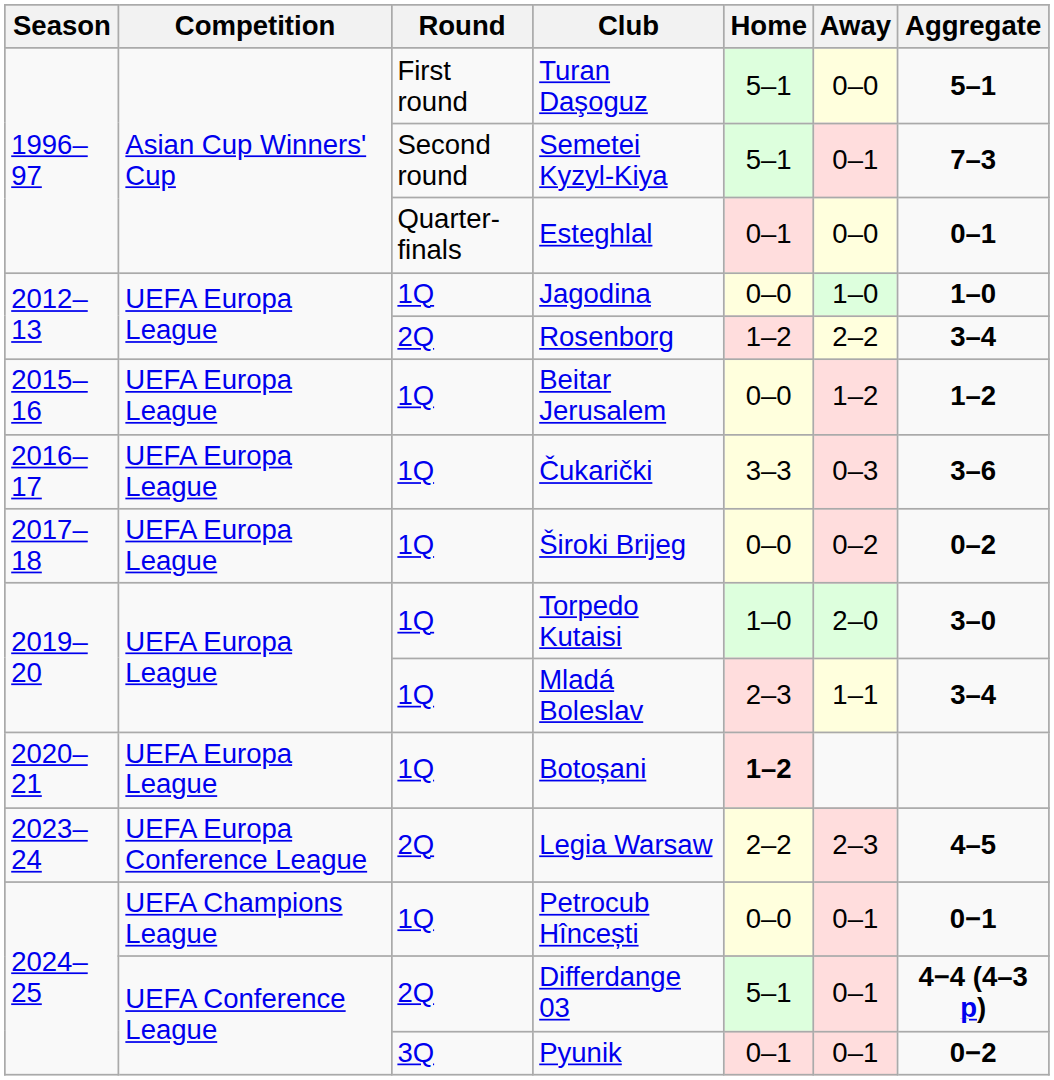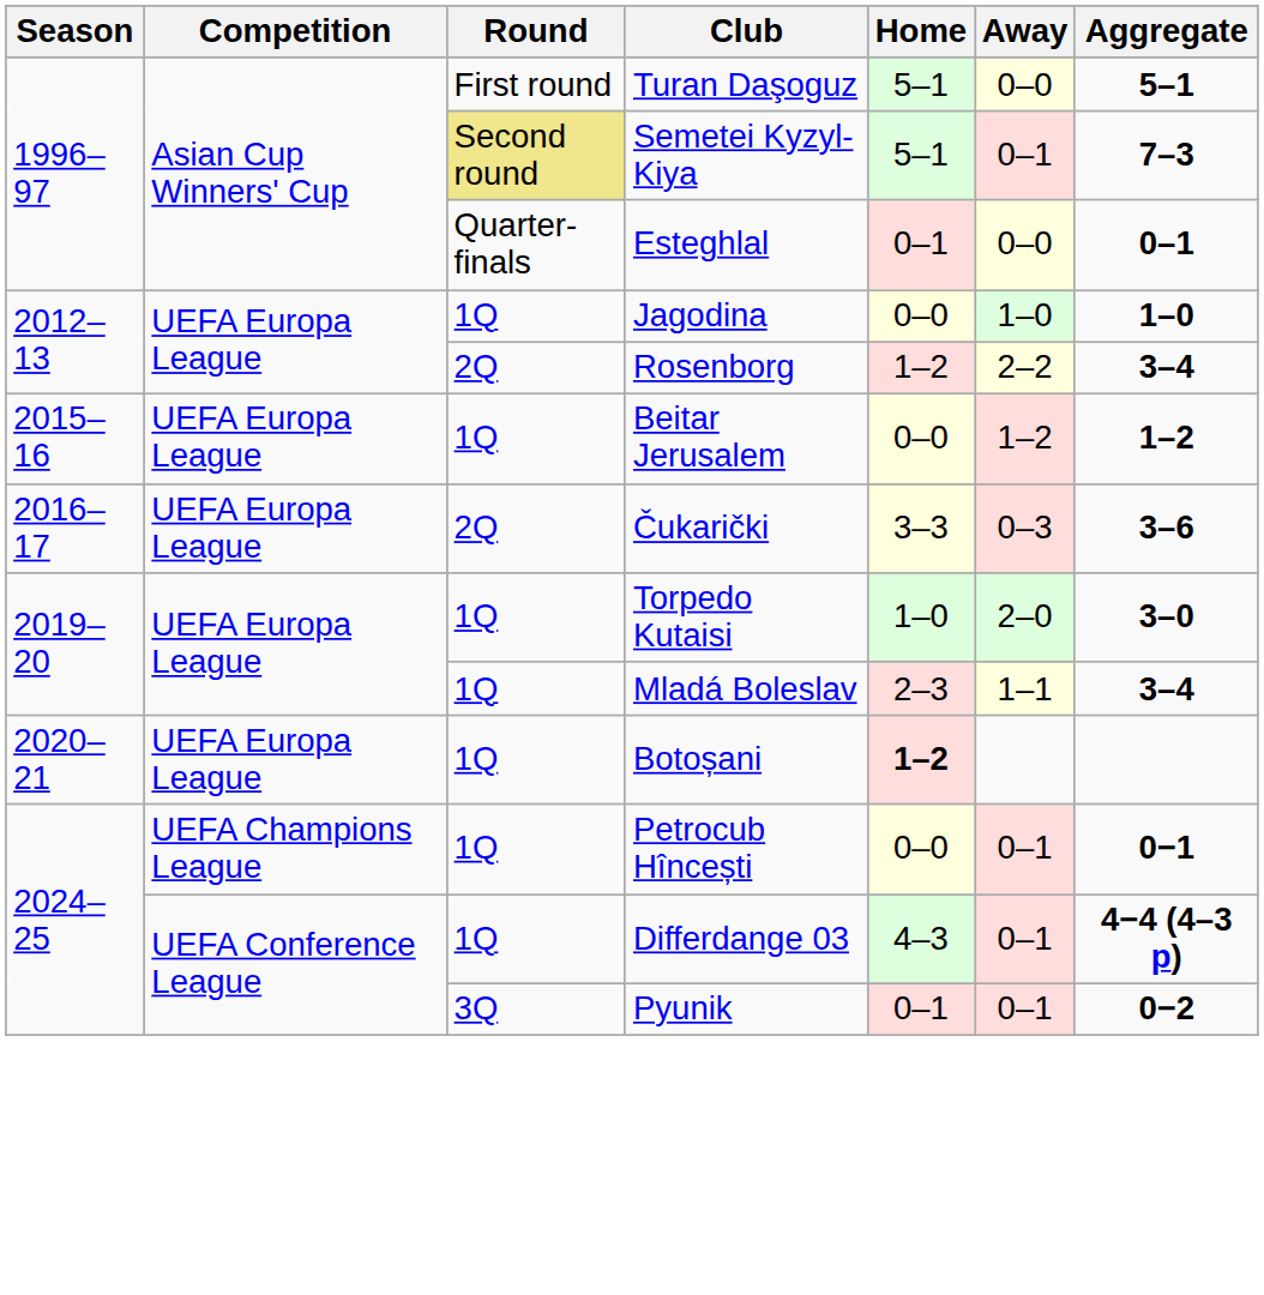Semetei Kyzyl-Kiya | Round: no background -> khaki background
Čukarički | Round: 1Q -> 2Q
- row: 2017–18 | UEFA Europa League | 1Q | Široki Brijeg | 0–0 | 0–2 | 0–2
- row: 2023–24 | UEFA Europa Conference League | 2Q | Legia Warsaw | 2–2 | 2–3 | 4–5
Differdange 03 | Round: 2Q -> 1Q
Differdange 03 | Home: 5–1 -> 4–3
